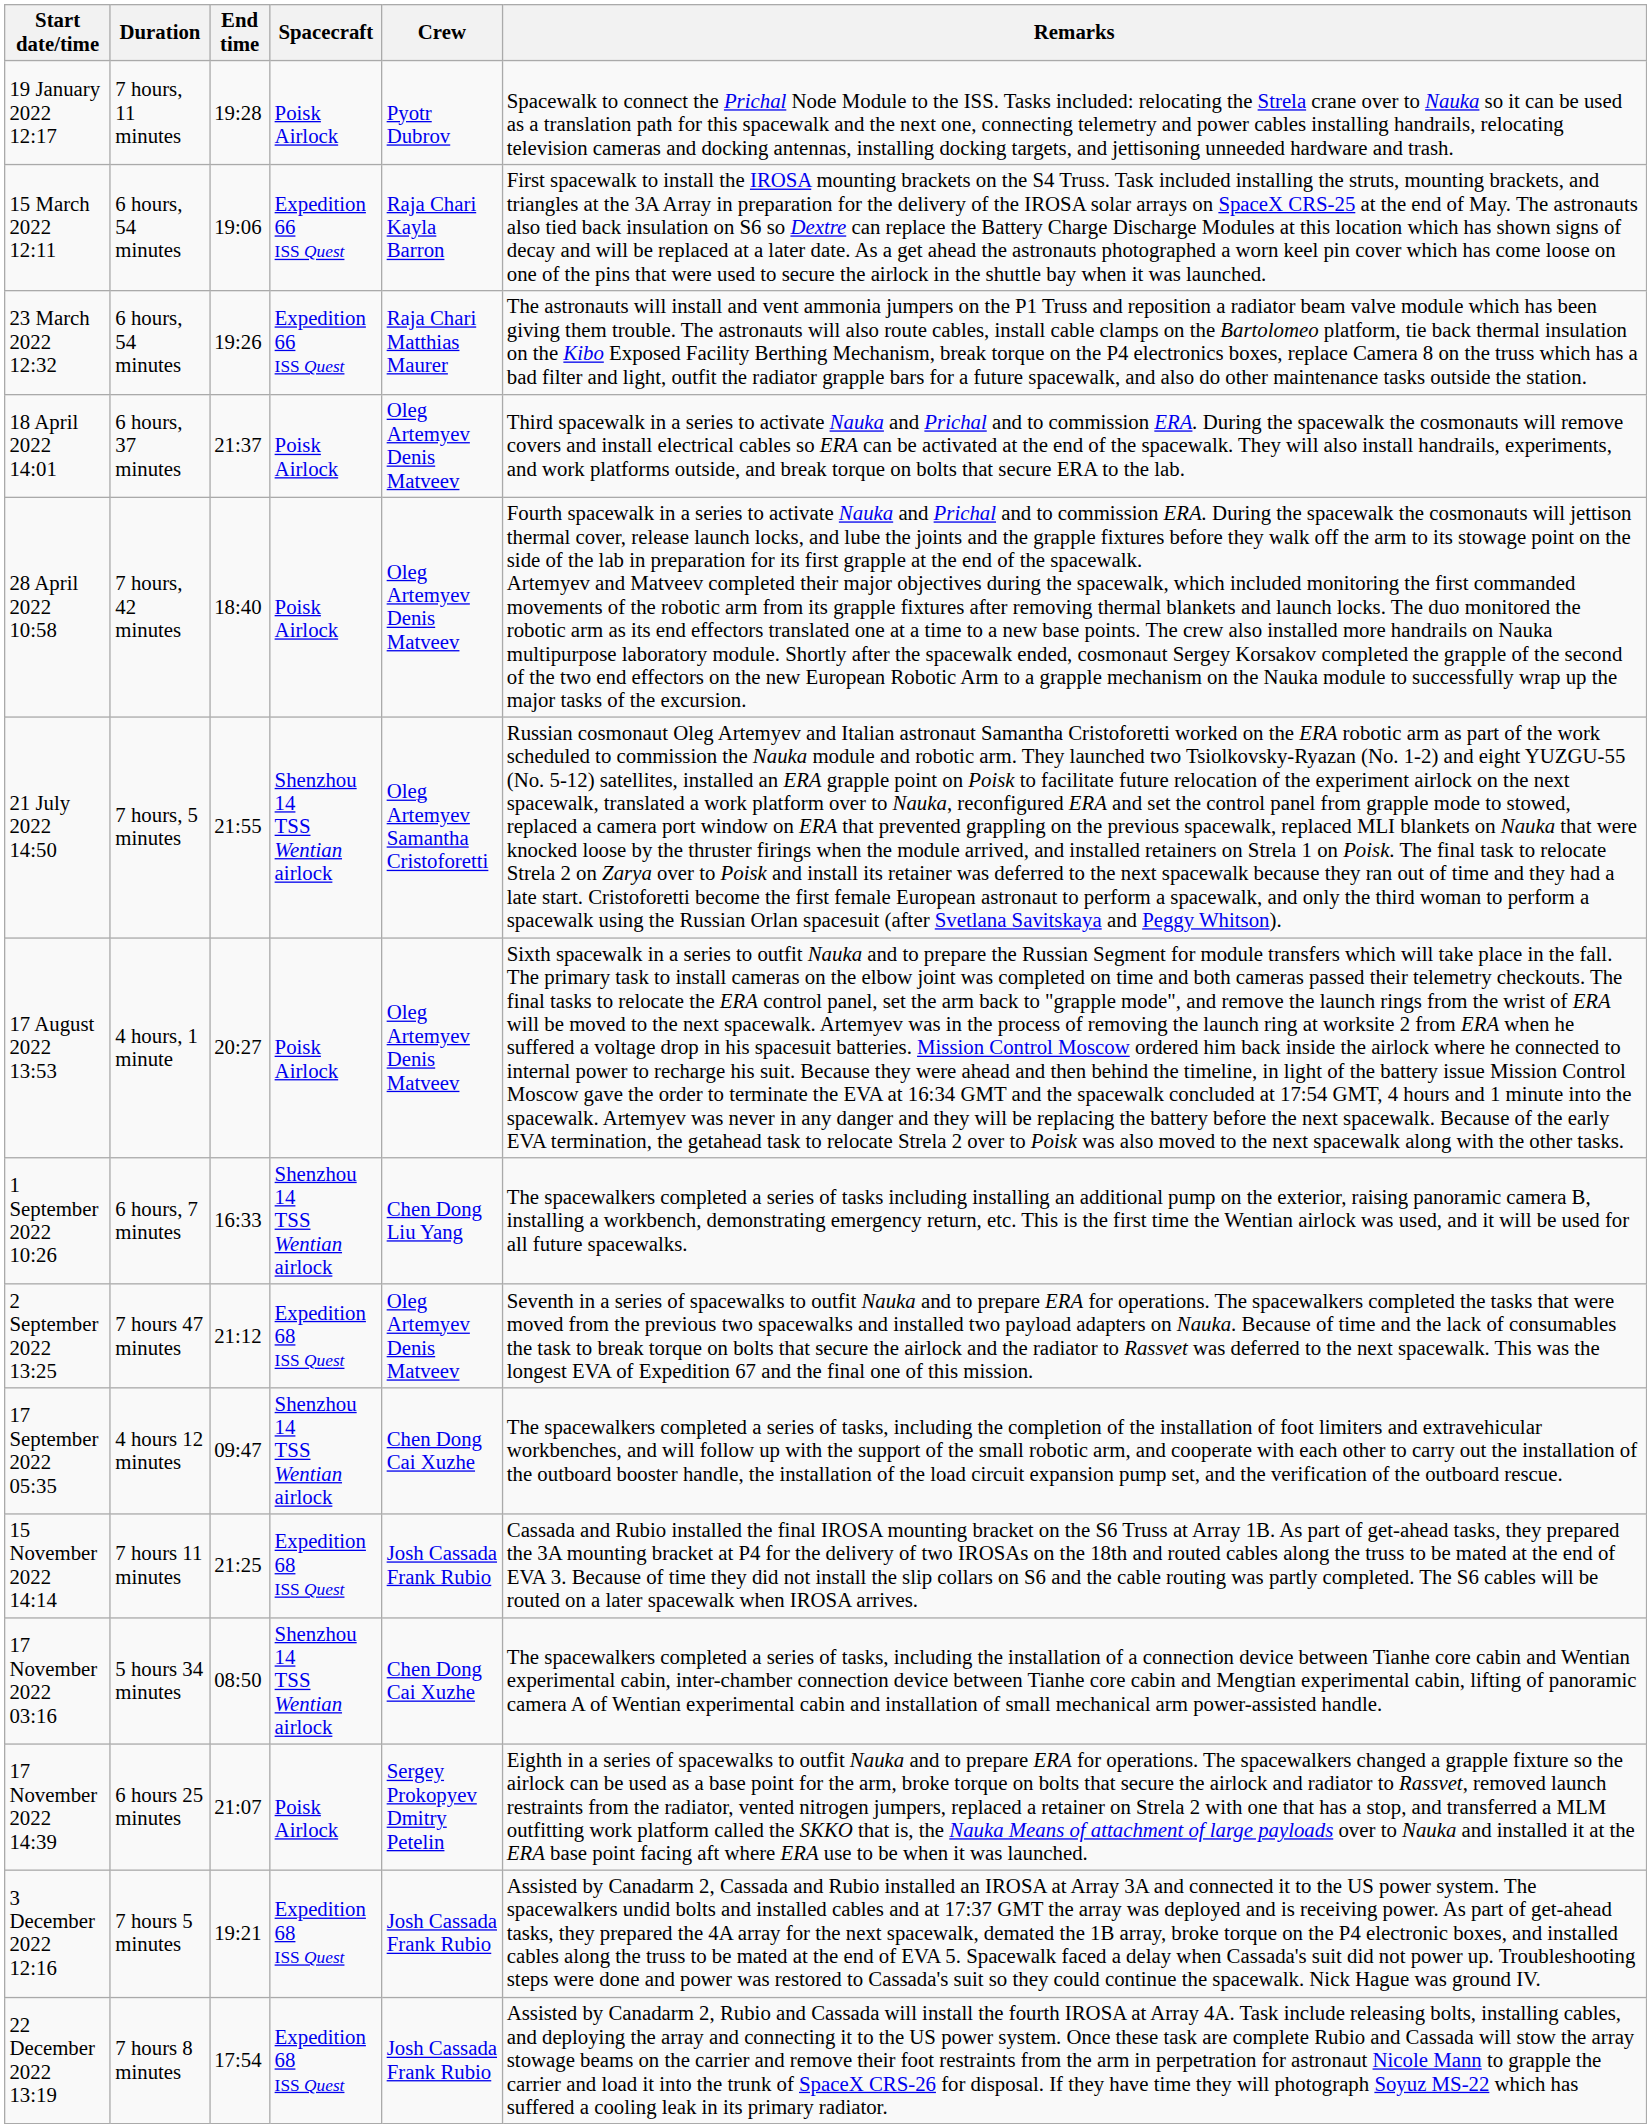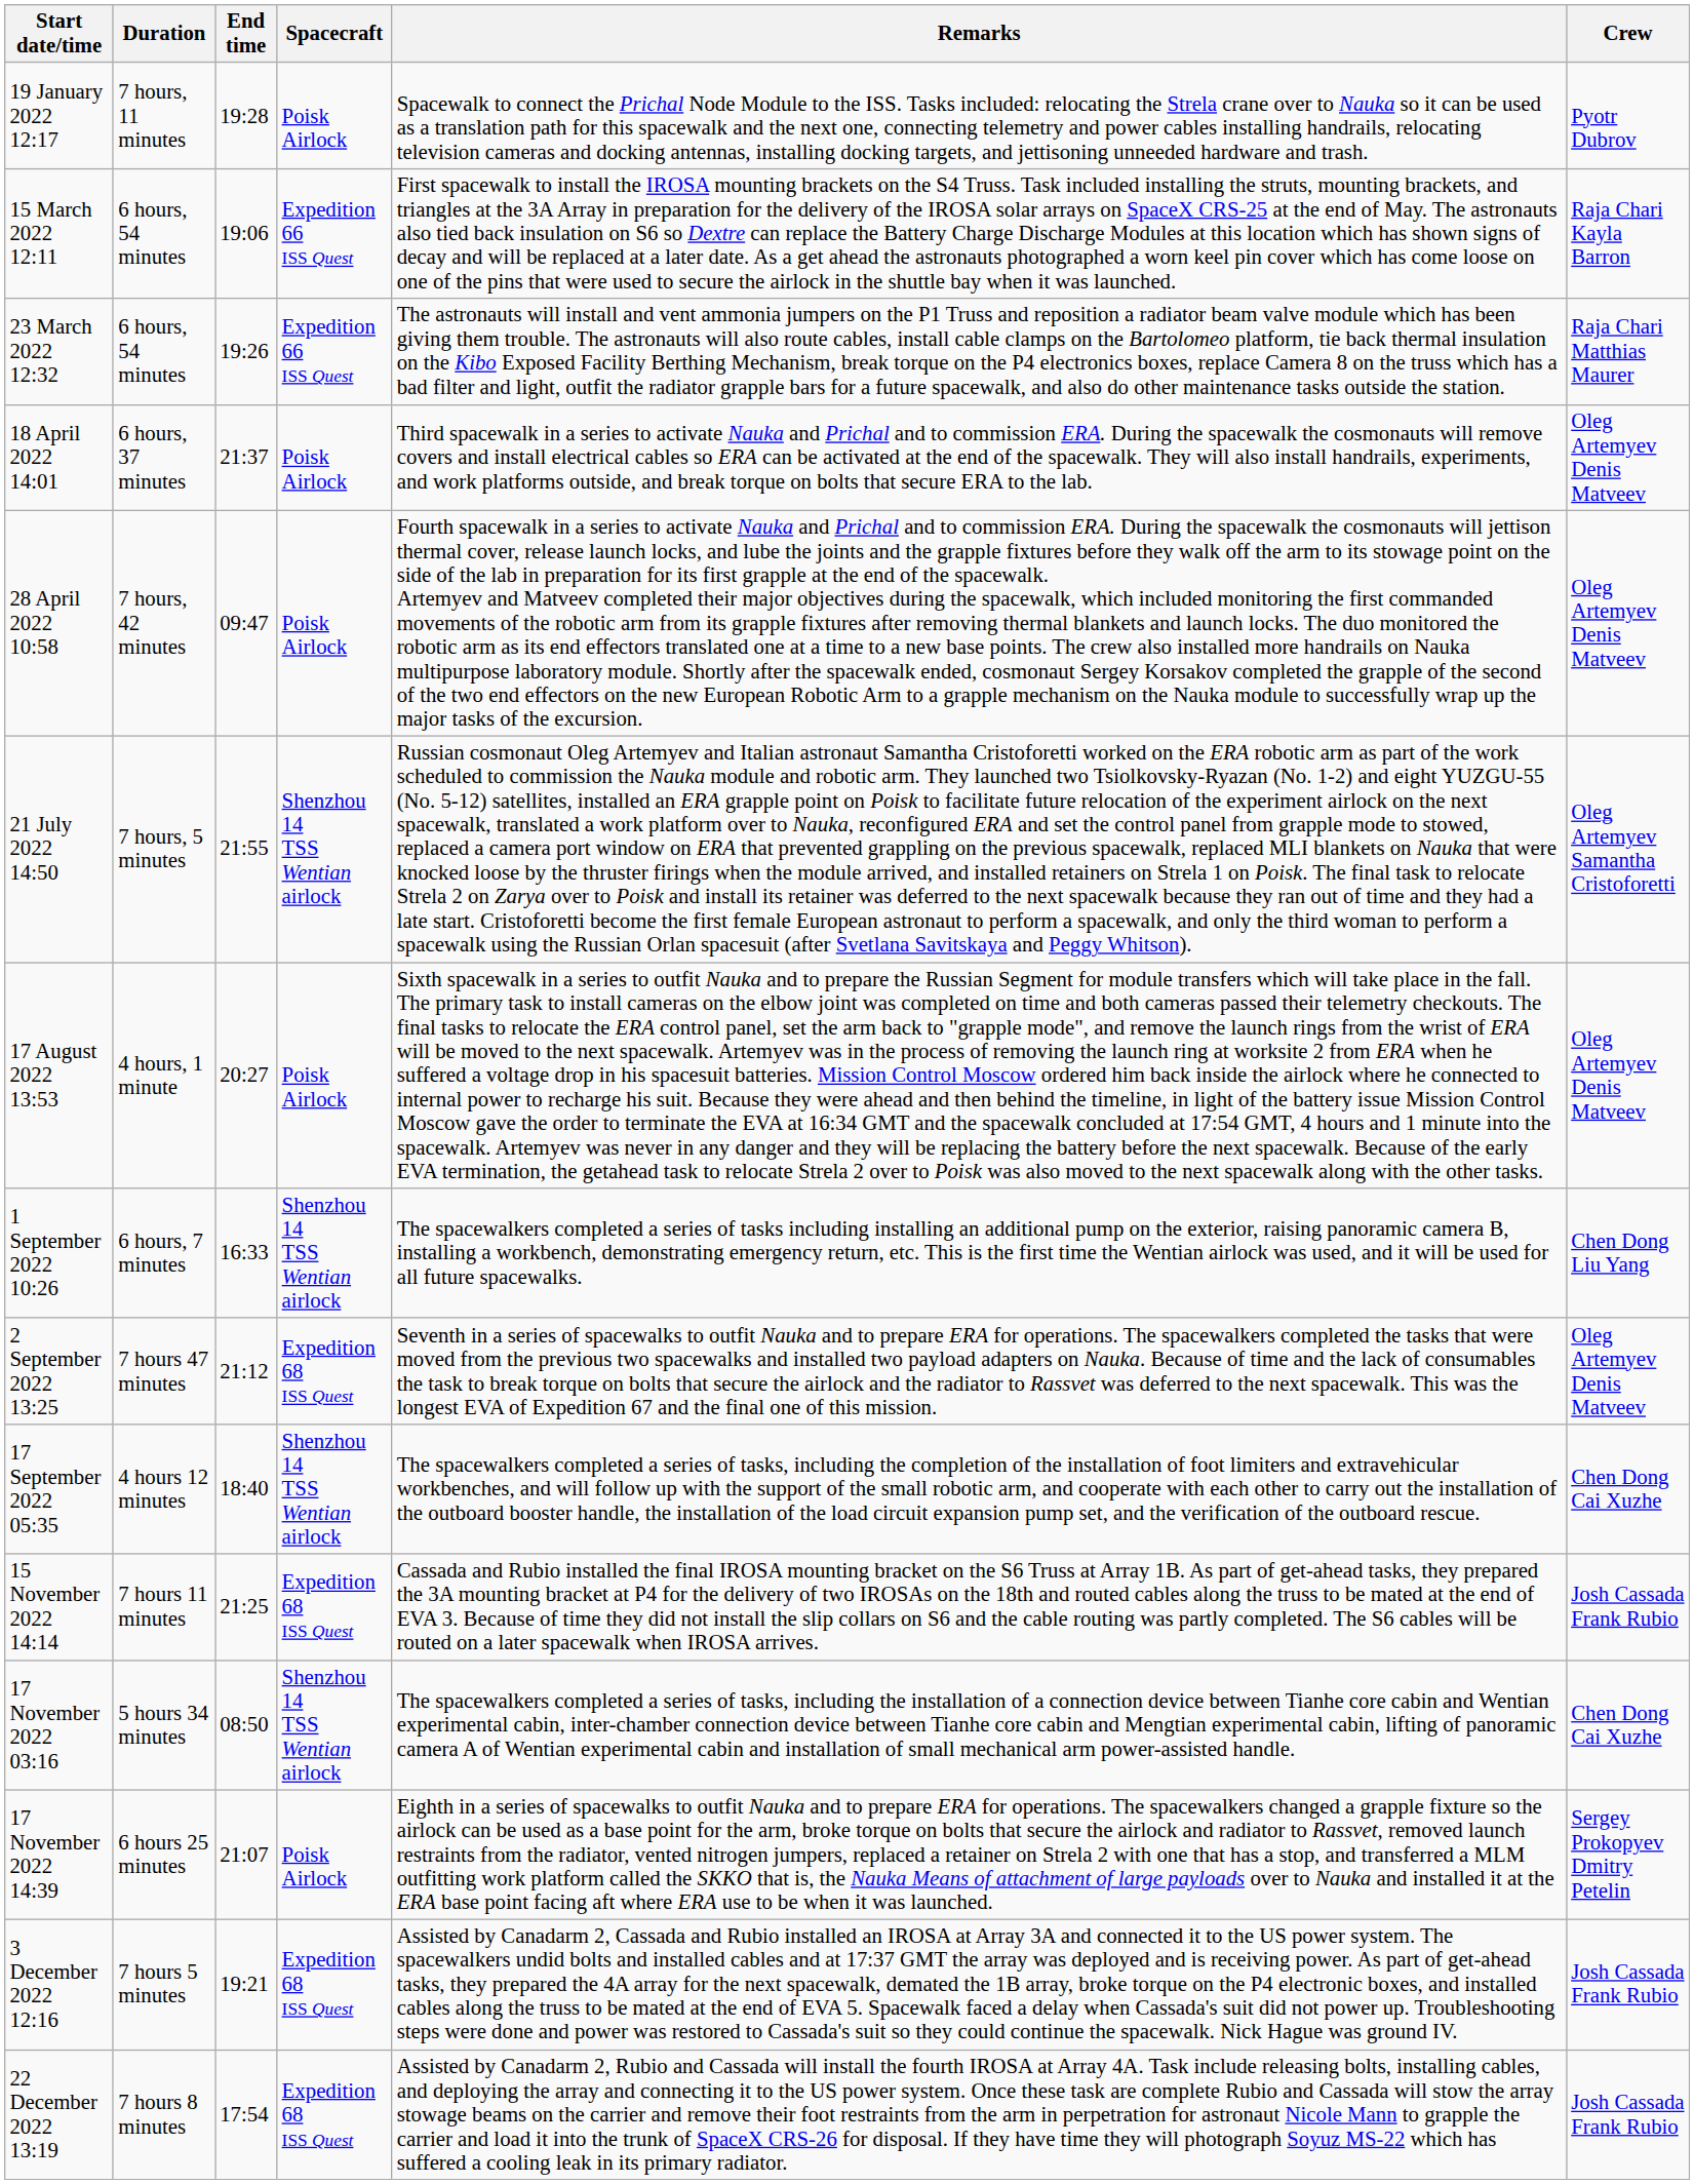columns swapped: Crew <-> Remarks
28 April 2022 10:58 | End time: 18:40 -> 09:47
17 September 2022 05:35 | End time: 09:47 -> 18:40
